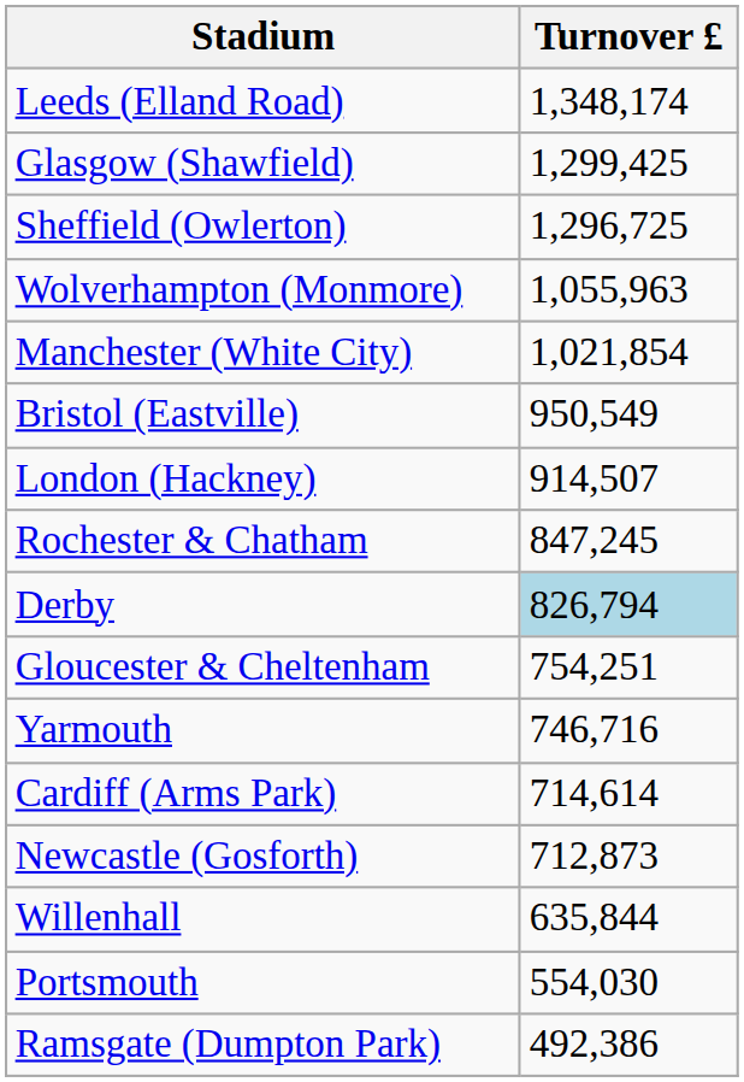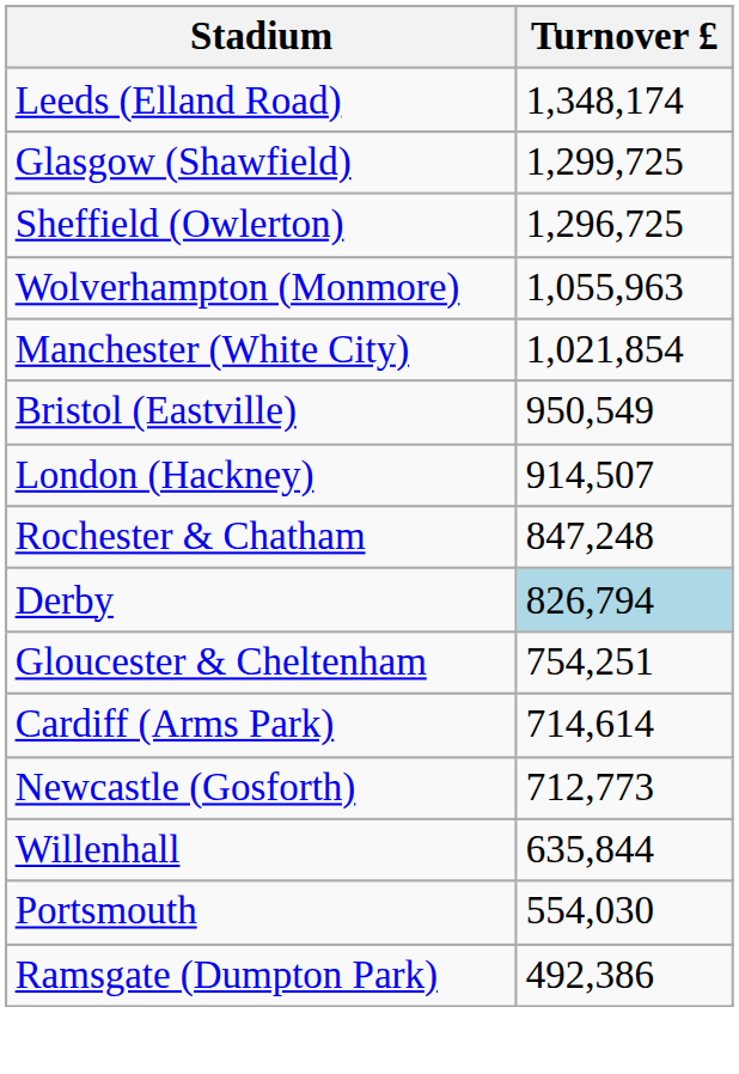Glasgow (Shawfield) | Turnover £: 1,299,425 -> 1,299,725
Rochester & Chatham | Turnover £: 847,245 -> 847,248
- row: Yarmouth | 746,716
Newcastle (Gosforth) | Turnover £: 712,873 -> 712,773
